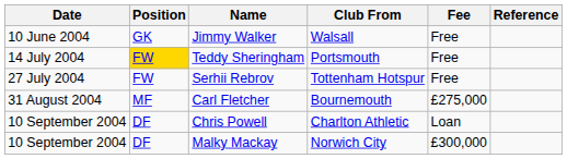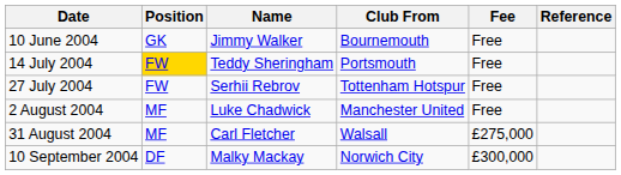Jimmy Walker | Club From: Walsall -> Bournemouth
+ row: 2 August 2004 | MF | Luke Chadwick | Manchester United | Free
Carl Fletcher | Club From: Bournemouth -> Walsall
- row: 10 September 2004 | DF | Chris Powell | Charlton Athletic | Loan
